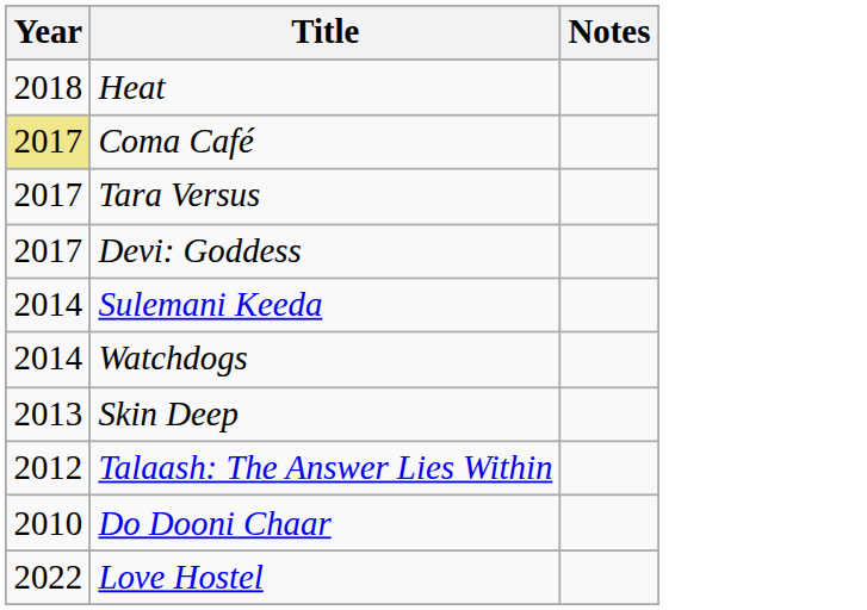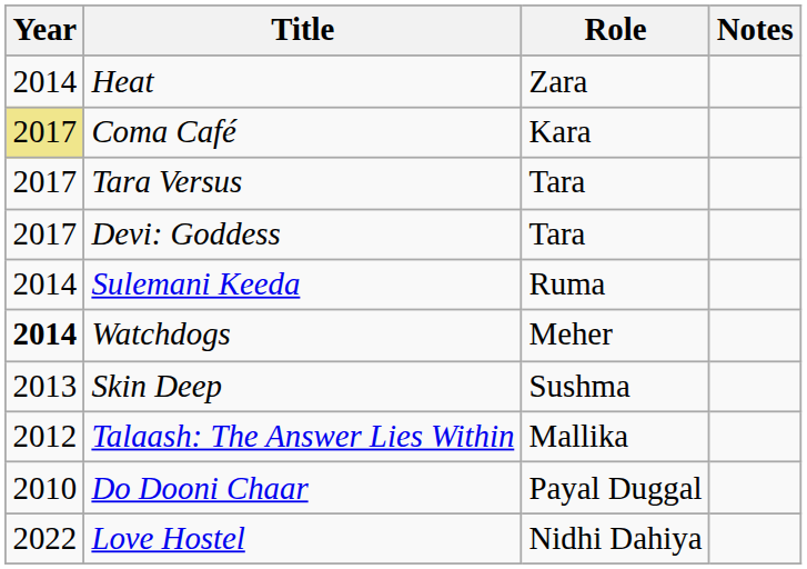+ column: Role | Zara | Kara | Tara | Tara | Ruma | Meher | Sushma | Mallika | Payal Duggal | Nidhi Dahiya
Heat | Year: 2018 -> 2014
Watchdogs | Year: normal -> bold
